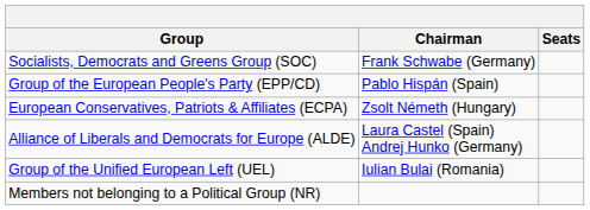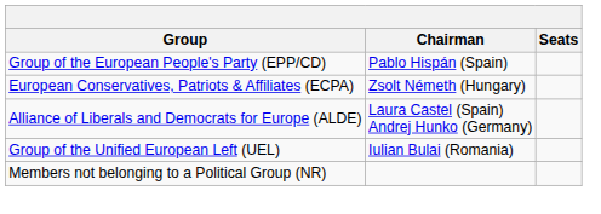- row: Socialists, Democrats and Greens Group (SOC) | Frank Schwabe (Germany)
